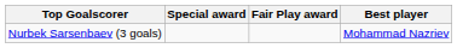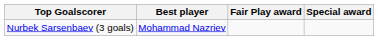columns swapped: Best player <-> Special award
